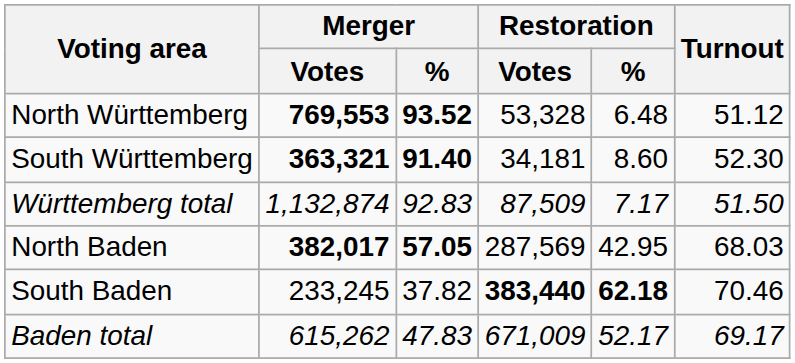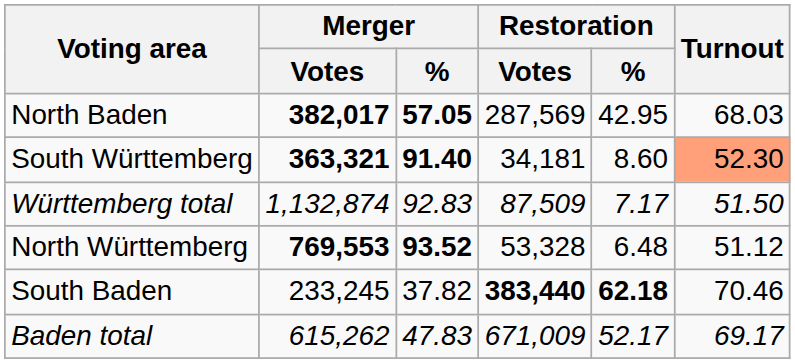rows swapped: North Württemberg <-> North Baden
South Württemberg | Turnout: no background -> lightsalmon background
